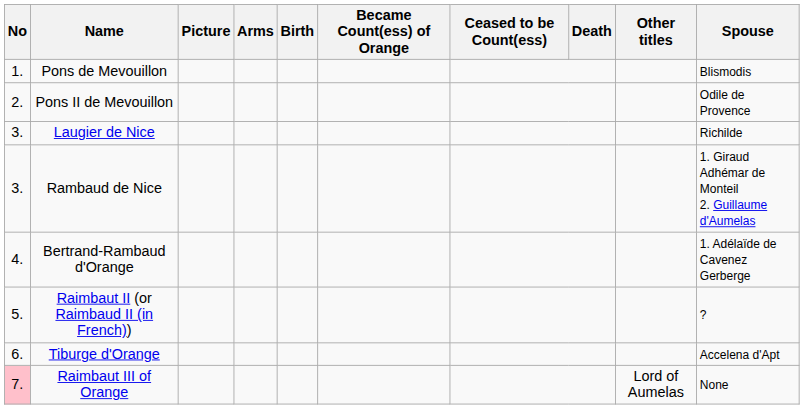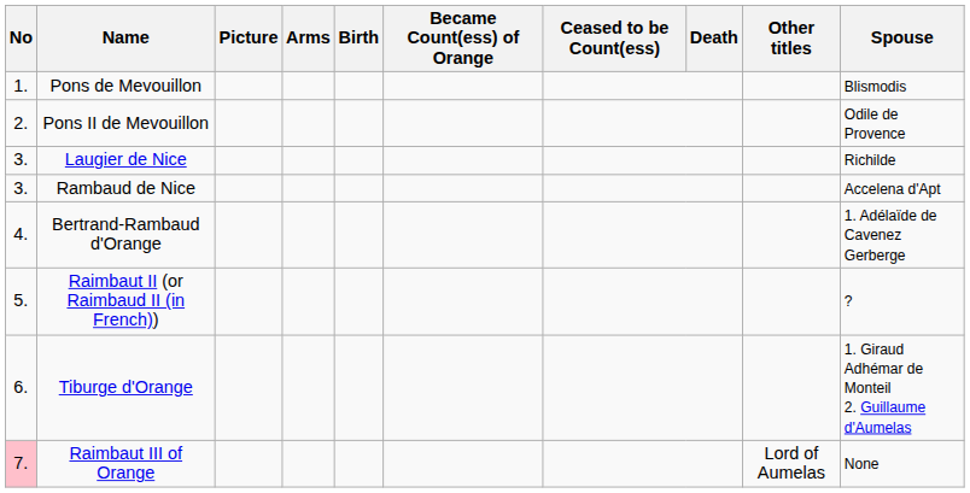Rambaud de Nice | Spouse: 1. Giraud Adhémar de Monteil 2. Guillaume d'Aumelas -> Accelena d'Apt
Tiburge d'Orange | Spouse: Accelena d'Apt -> 1. Giraud Adhémar de Monteil 2. Guillaume d'Aumelas
